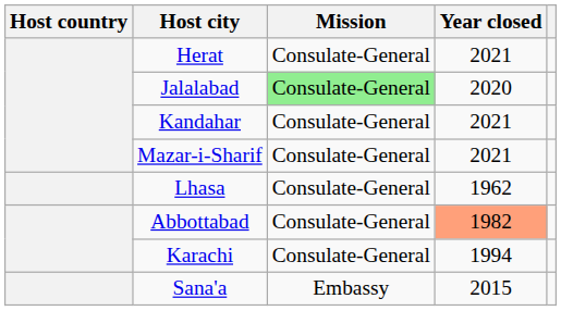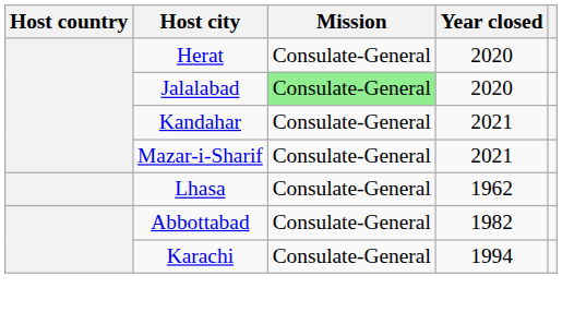Herat | Year closed: 2021 -> 2020
Abbottabad | Year closed: lightsalmon background -> no background
- row: Sana'a | Embassy | 2015
